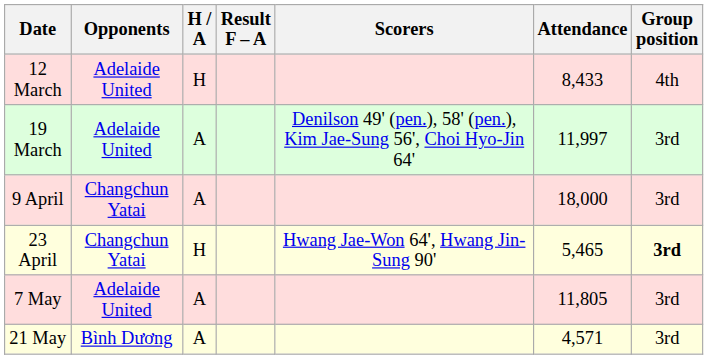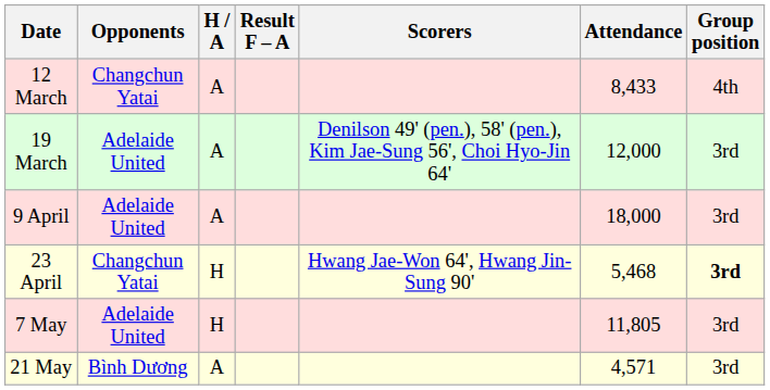12 March | Opponents: Adelaide United -> Changchun Yatai
12 March | H / A: H -> A
19 March | Attendance: 11,997 -> 12,000
9 April | Opponents: Changchun Yatai -> Adelaide United
23 April | Attendance: 5,465 -> 5,468
7 May | H / A: A -> H
